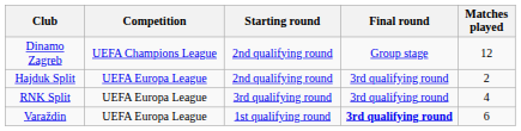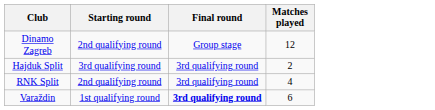- column: Competition | UEFA Champions League | UEFA Europa League | UEFA Europa League | UEFA Europa League
Hajduk Split | Starting round: 2nd qualifying round -> 3rd qualifying round
RNK Split | Starting round: 3rd qualifying round -> 2nd qualifying round
